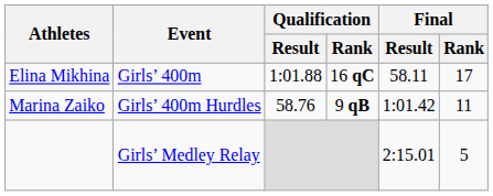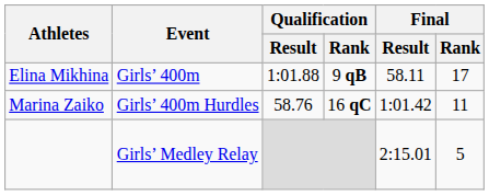Elina Mikhina | Qualification / Rank: 16 qC -> 9 qB
Marina Zaiko | Qualification / Rank: 9 qB -> 16 qC
